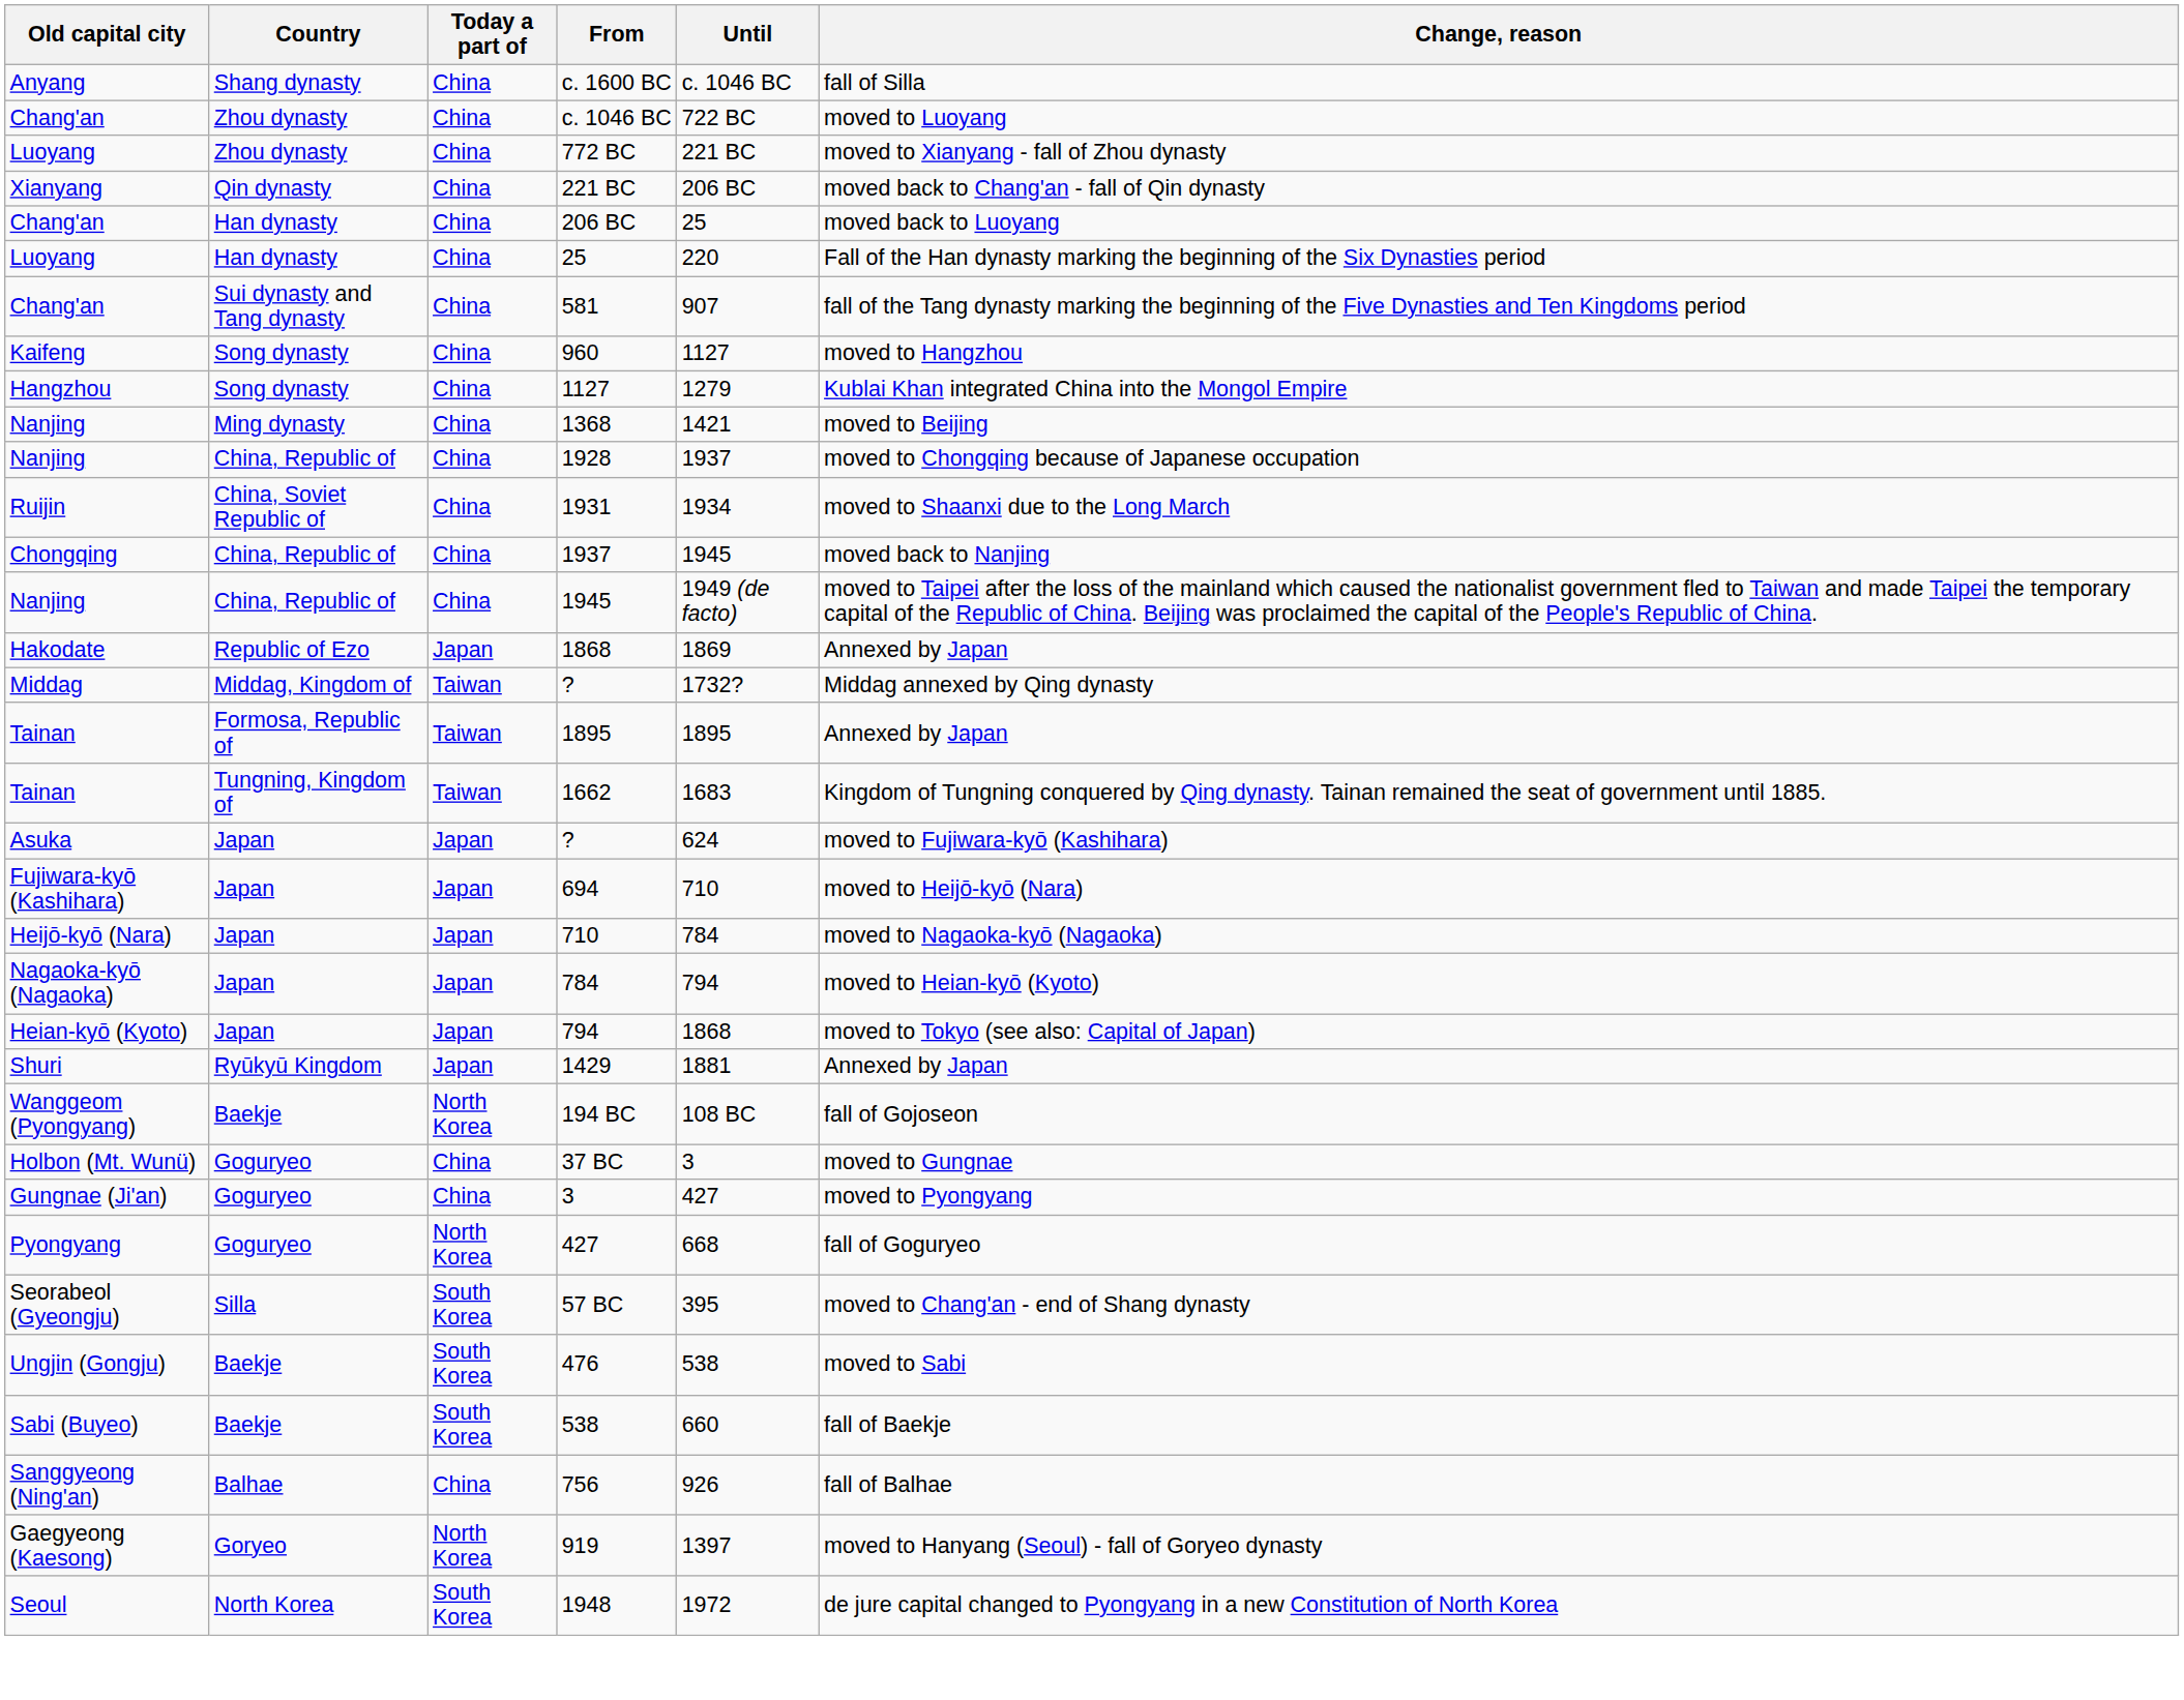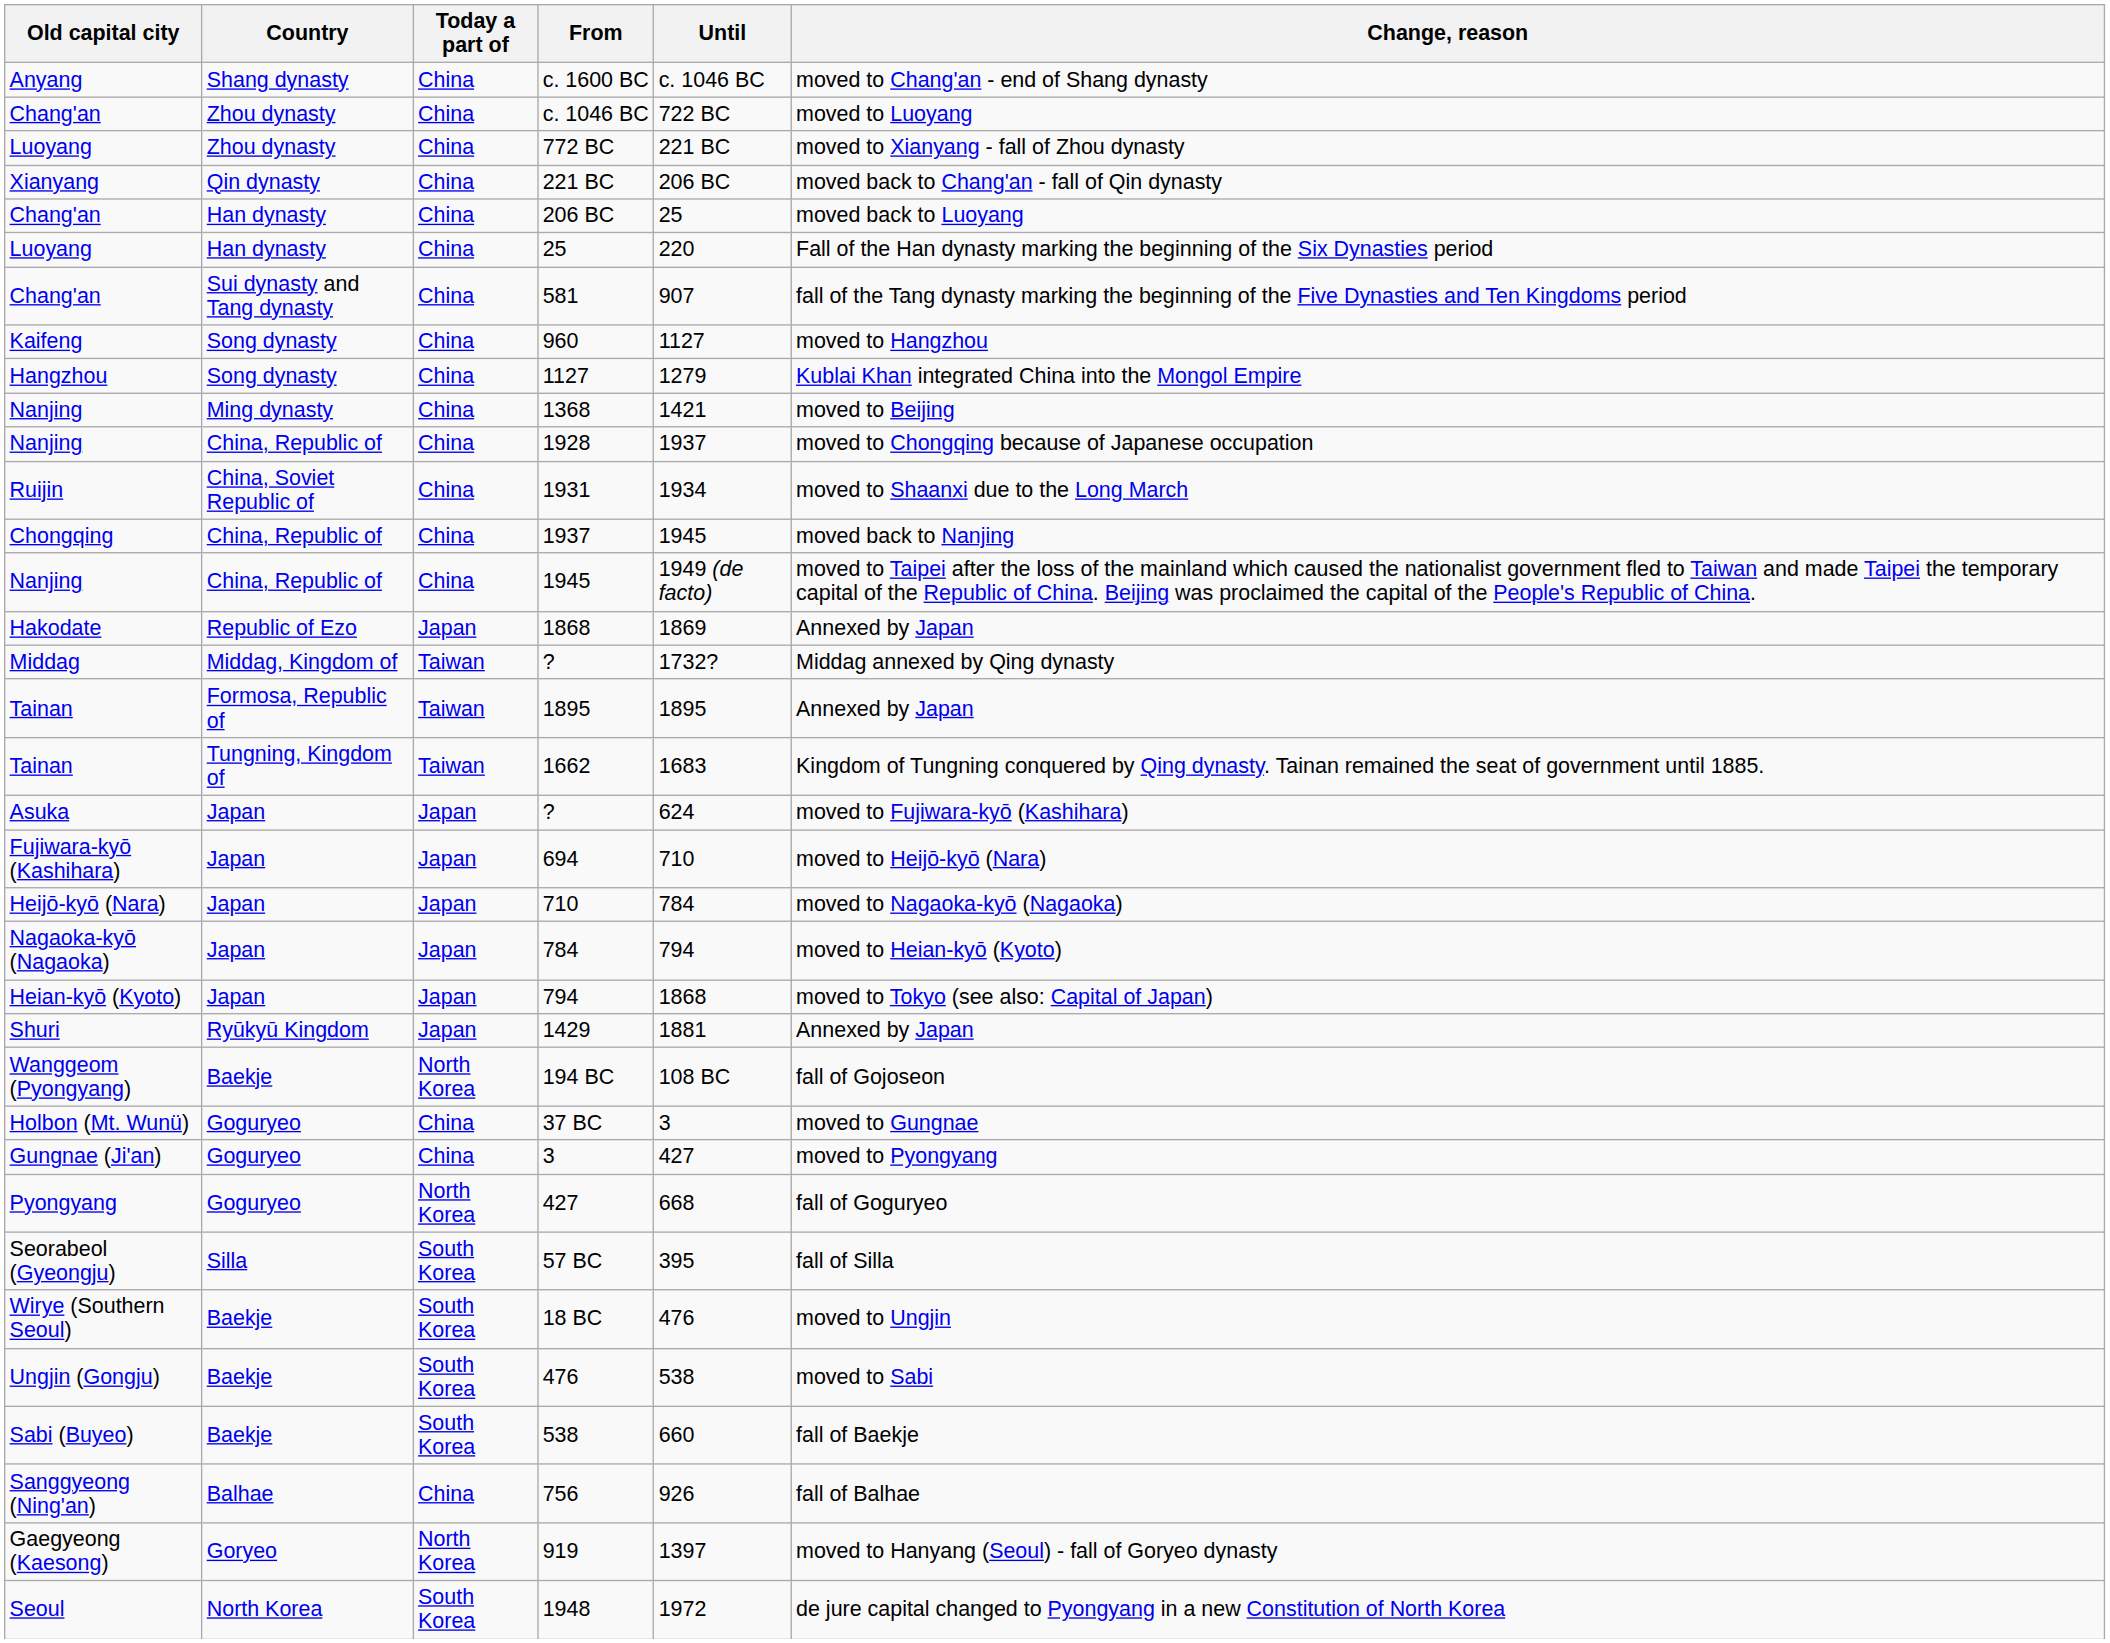c. 1600 BC | Change, reason: fall of Silla -> moved to Chang'an - end of Shang dynasty
57 BC | Change, reason: moved to Chang'an - end of Shang dynasty -> fall of Silla
+ row: Wirye (Southern Seoul) | Baekje | South Korea | 18 BC | 476 | moved to Ungjin
